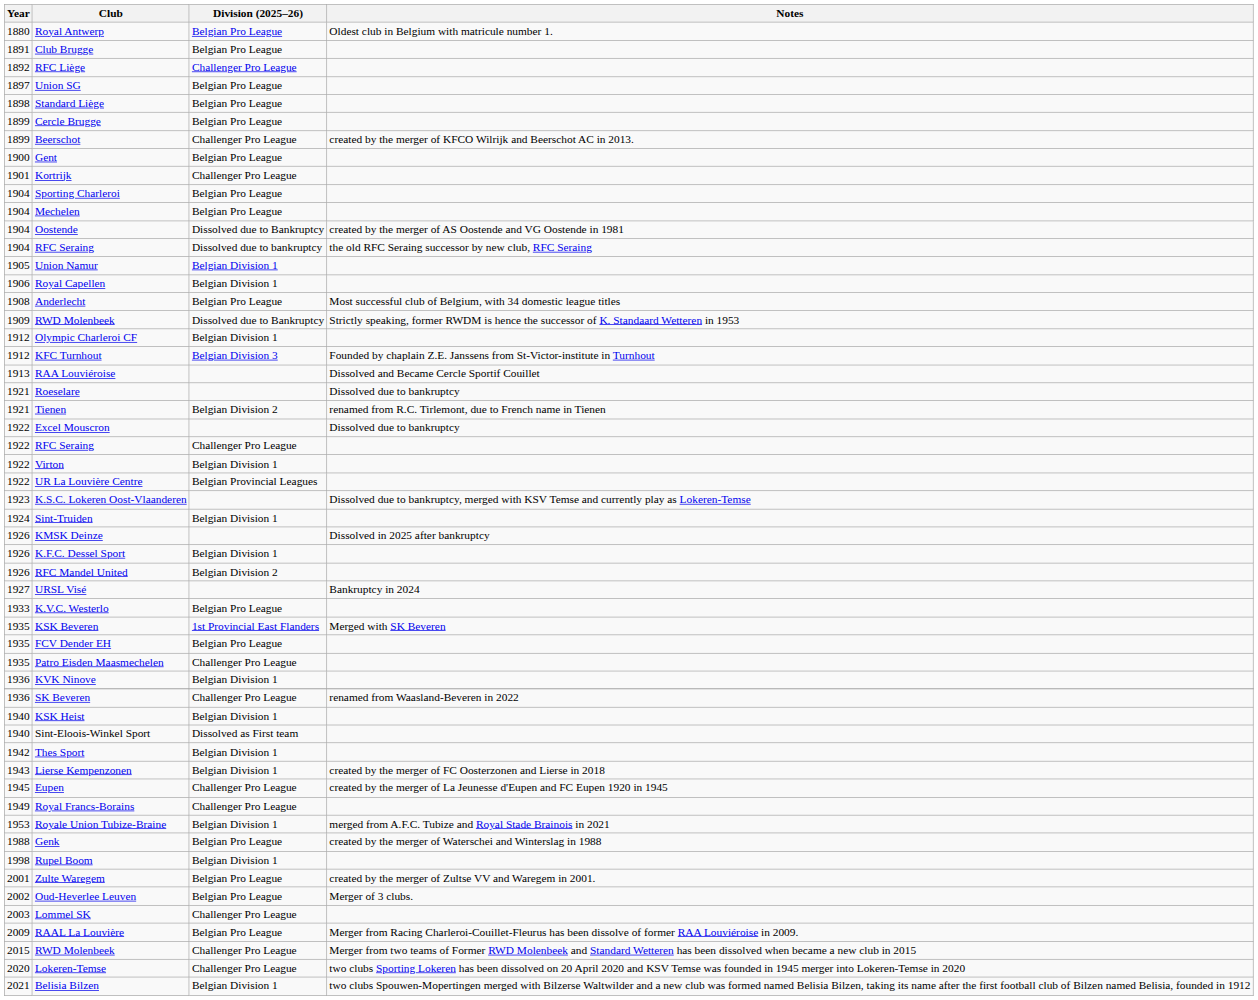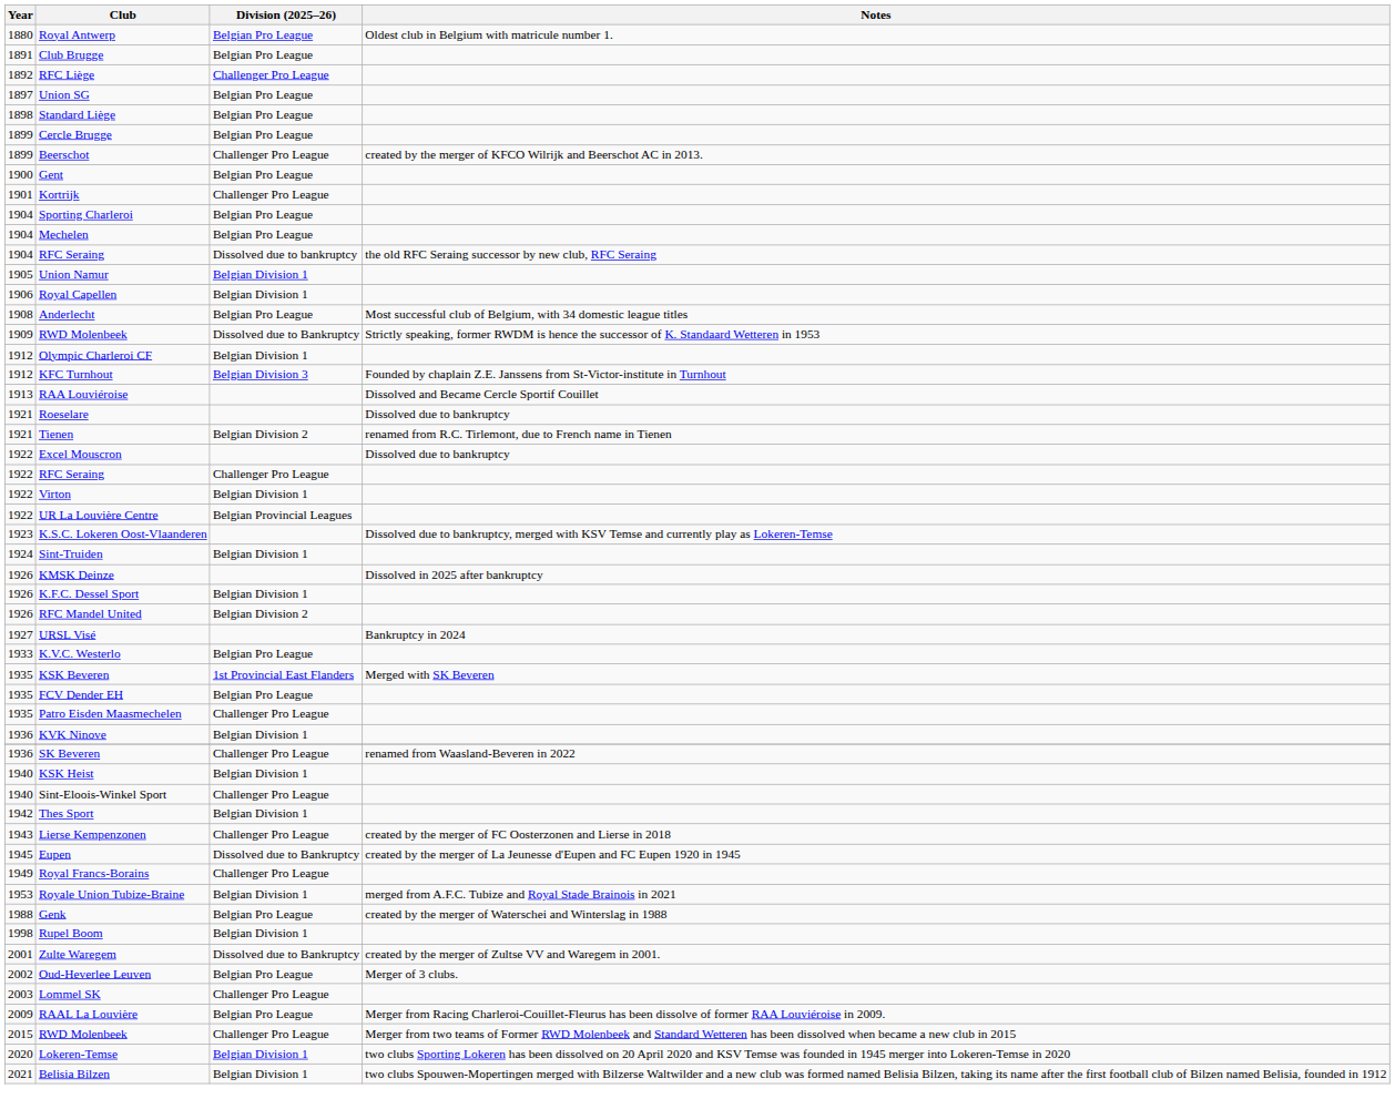- row: 1904 | Oostende | Dissolved due to Bankruptcy | created by the merger of AS Oostende and VG Oostende in 1981
Sint-Eloois-Winkel Sport | Division (2025–26): Dissolved as First team -> Challenger Pro League
Lierse Kempenzonen | Division (2025–26): Belgian Division 1 -> Challenger Pro League
Eupen | Division (2025–26): Challenger Pro League -> Dissolved due to Bankruptcy
Zulte Waregem | Division (2025–26): Belgian Pro League -> Dissolved due to Bankruptcy
Lokeren-Temse | Division (2025–26): Challenger Pro League -> Belgian Division 1
